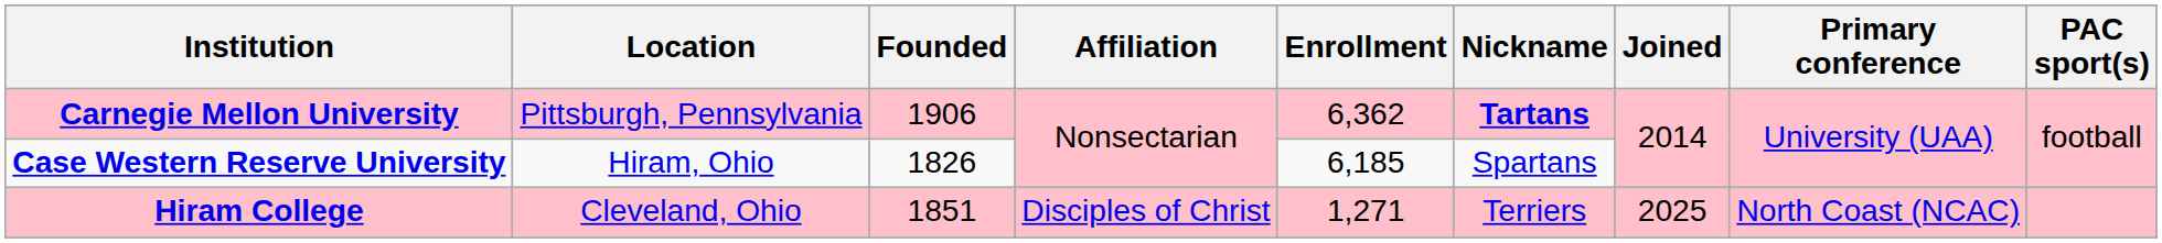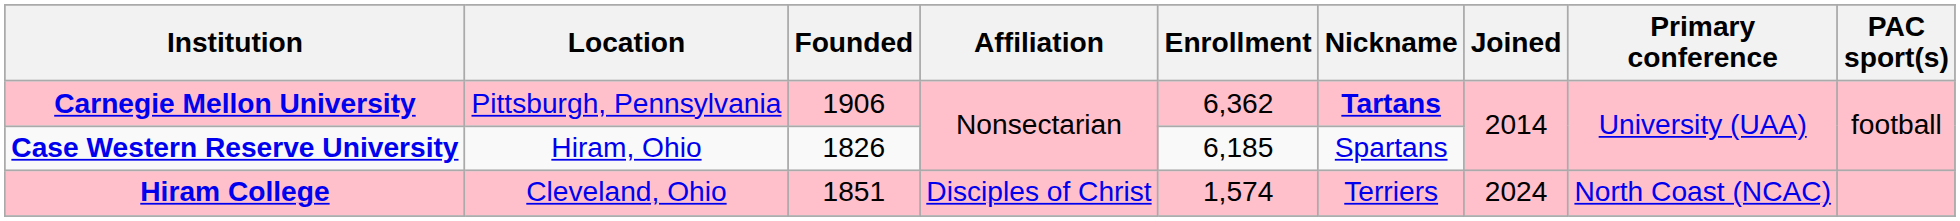Hiram College | Enrollment: 1,271 -> 1,574
Hiram College | Joined: 2025 -> 2024
